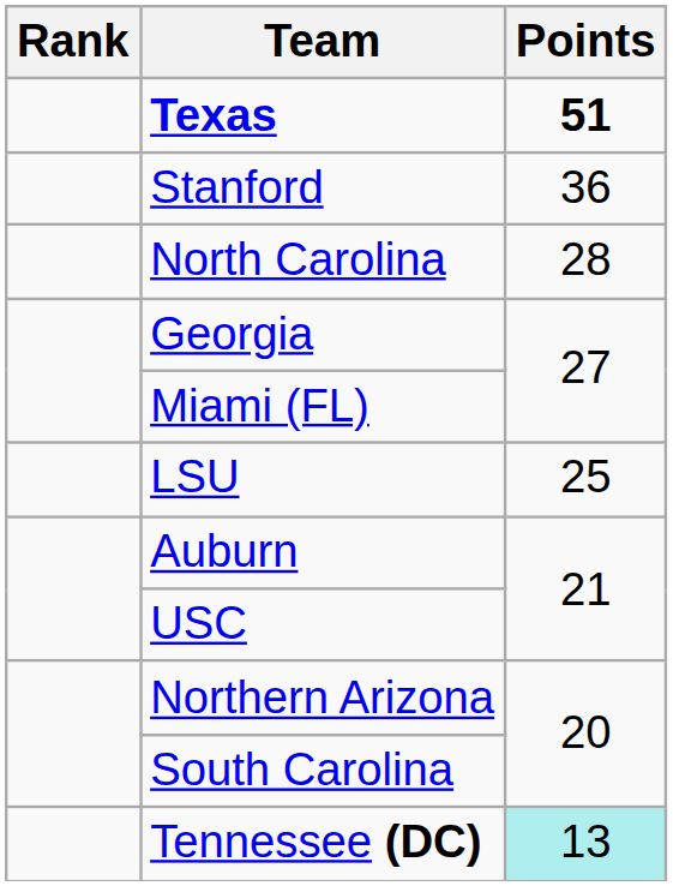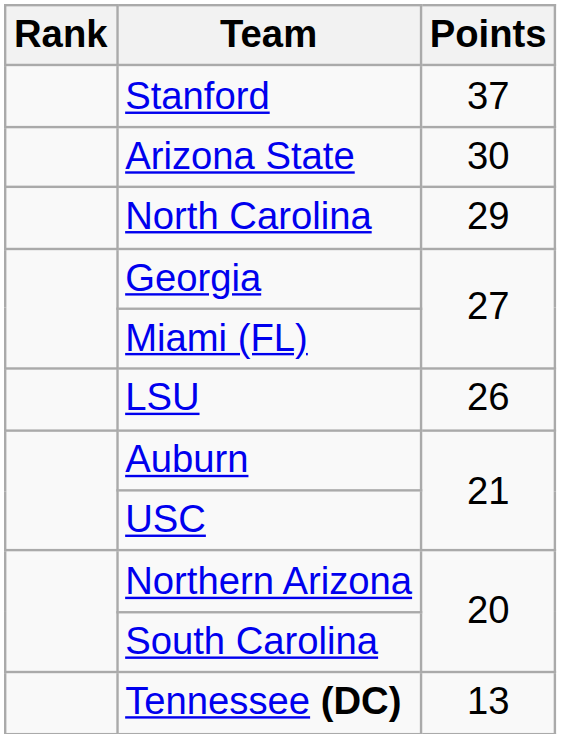- row: Texas | 51
Stanford | Points: 36 -> 37
+ row: Arizona State | 30
North Carolina | Points: 28 -> 29
LSU | Points: 25 -> 26
Tennessee (DC) | Points: paleturquoise background -> no background
